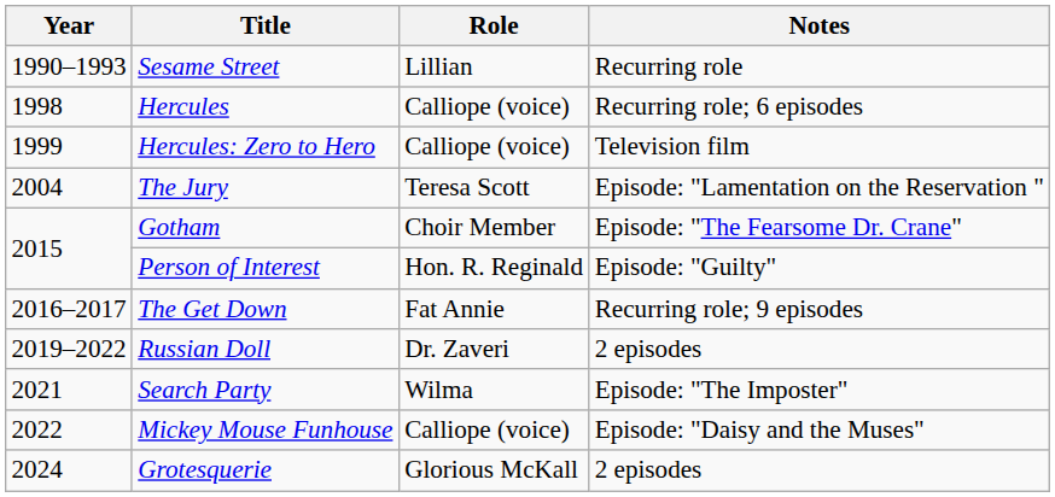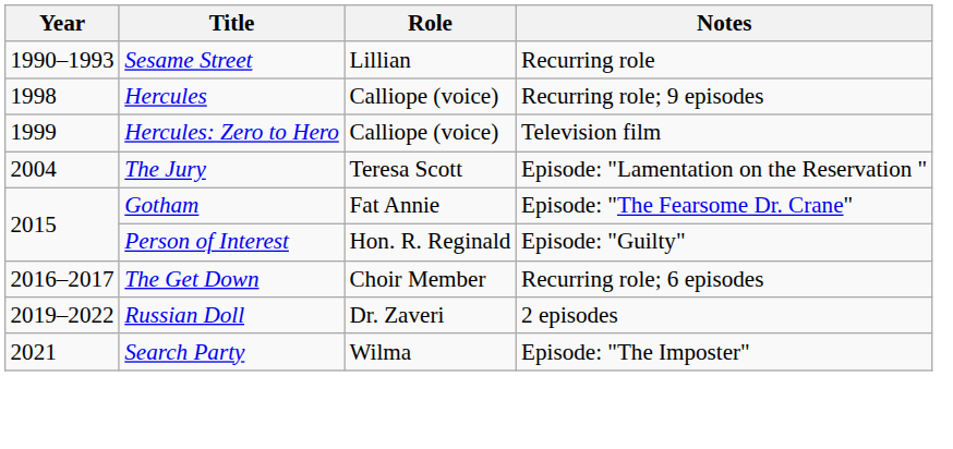Hercules | Notes: Recurring role; 6 episodes -> Recurring role; 9 episodes
Gotham | Role: Choir Member -> Fat Annie
The Get Down | Role: Fat Annie -> Choir Member
The Get Down | Notes: Recurring role; 9 episodes -> Recurring role; 6 episodes
- row: 2022 | Mickey Mouse Funhouse | Calliope (voice) | Episode: "Daisy and the Muses"
- row: 2024 | Grotesquerie | Glorious McKall | 2 episodes
